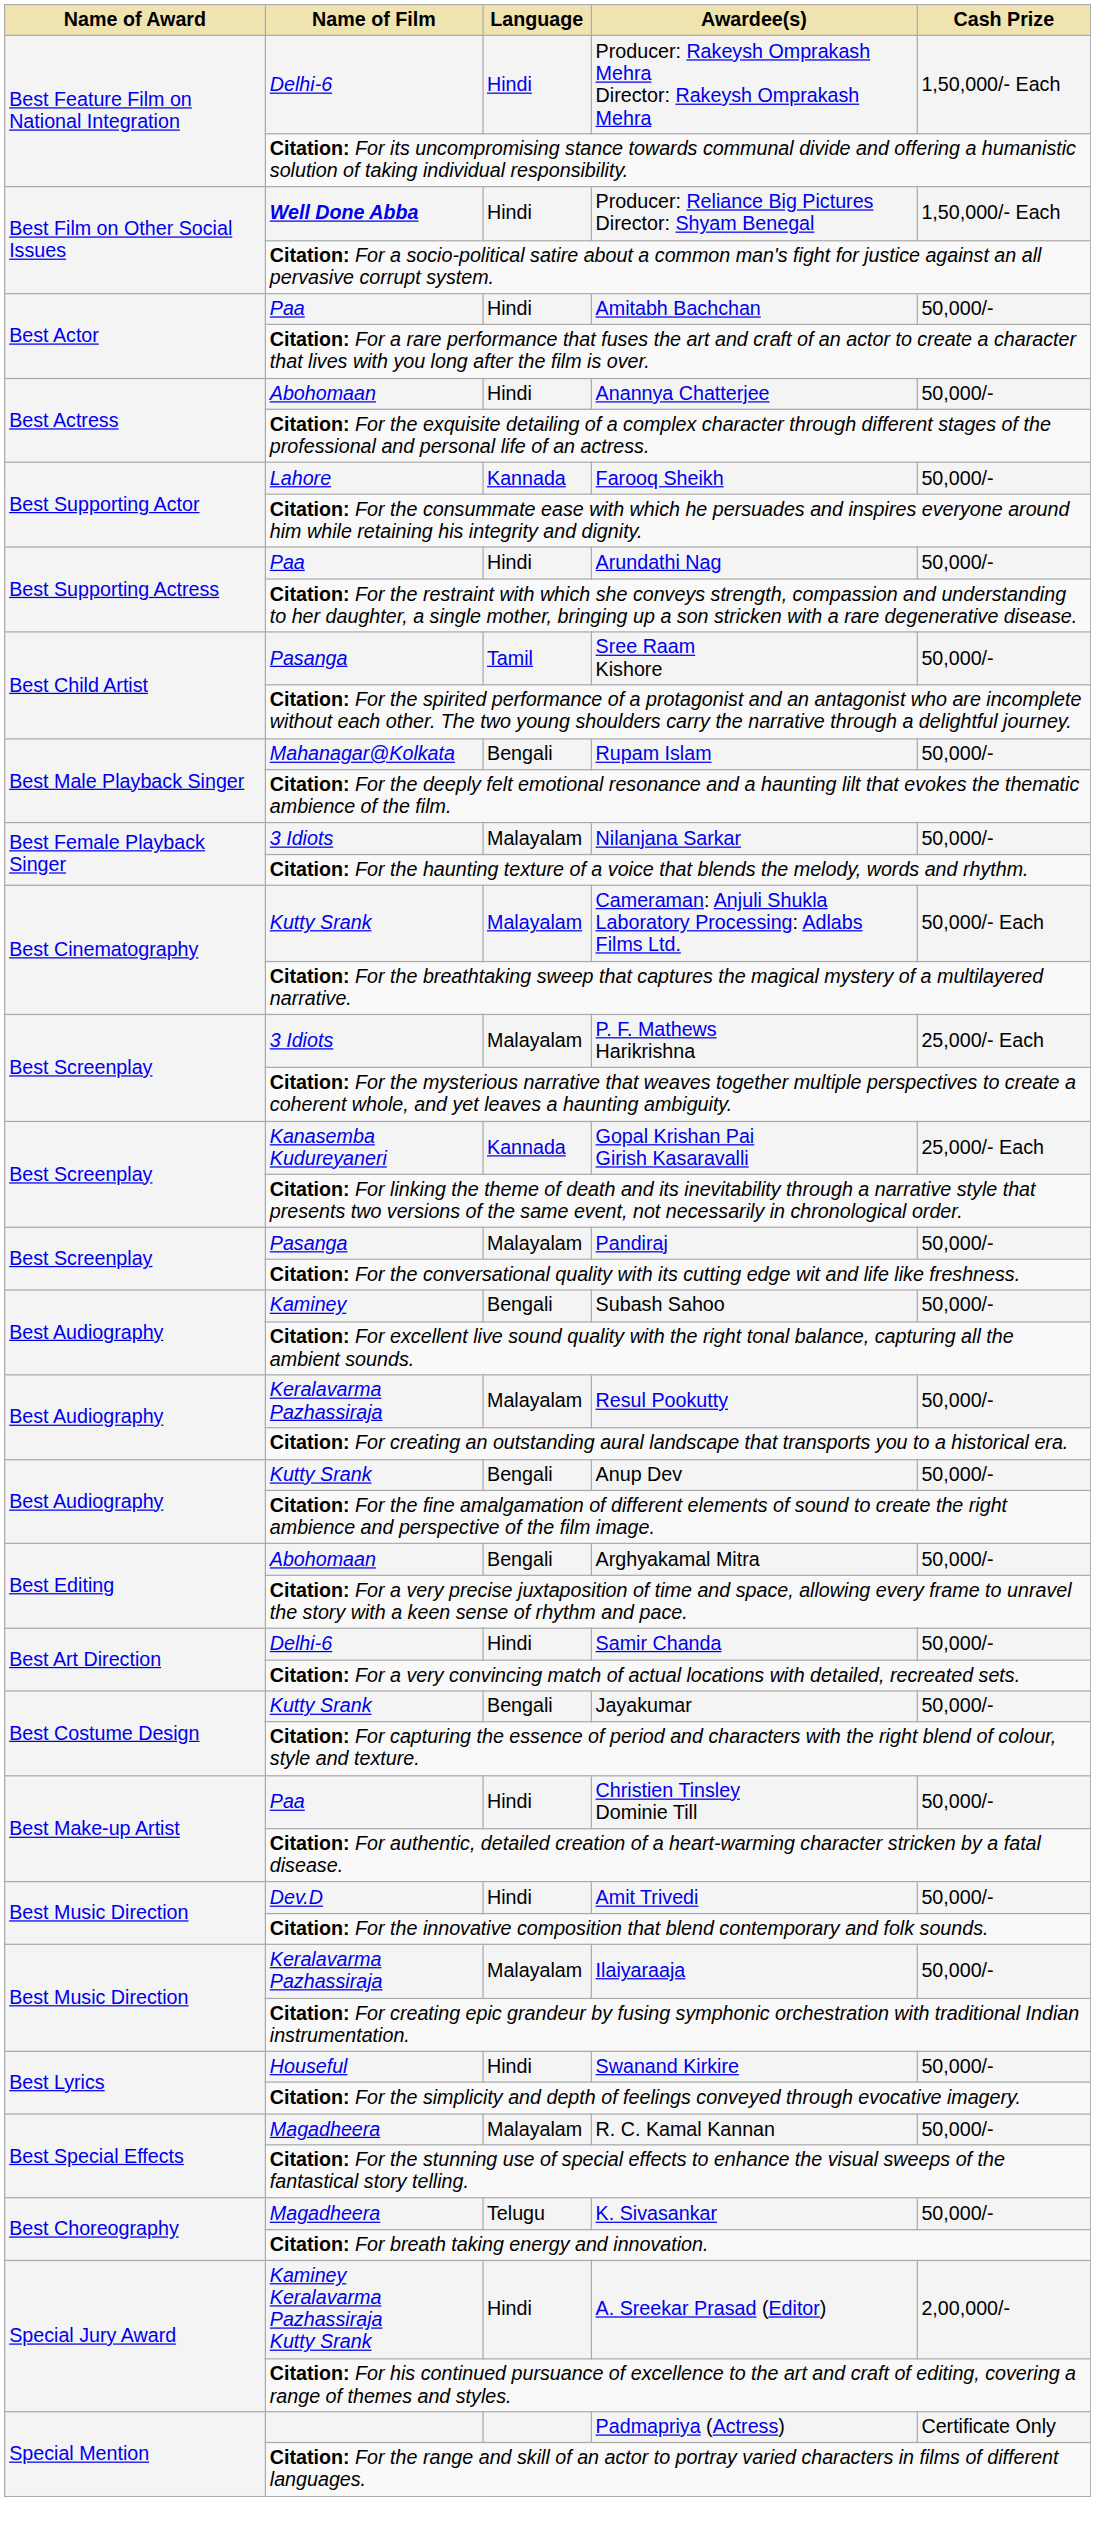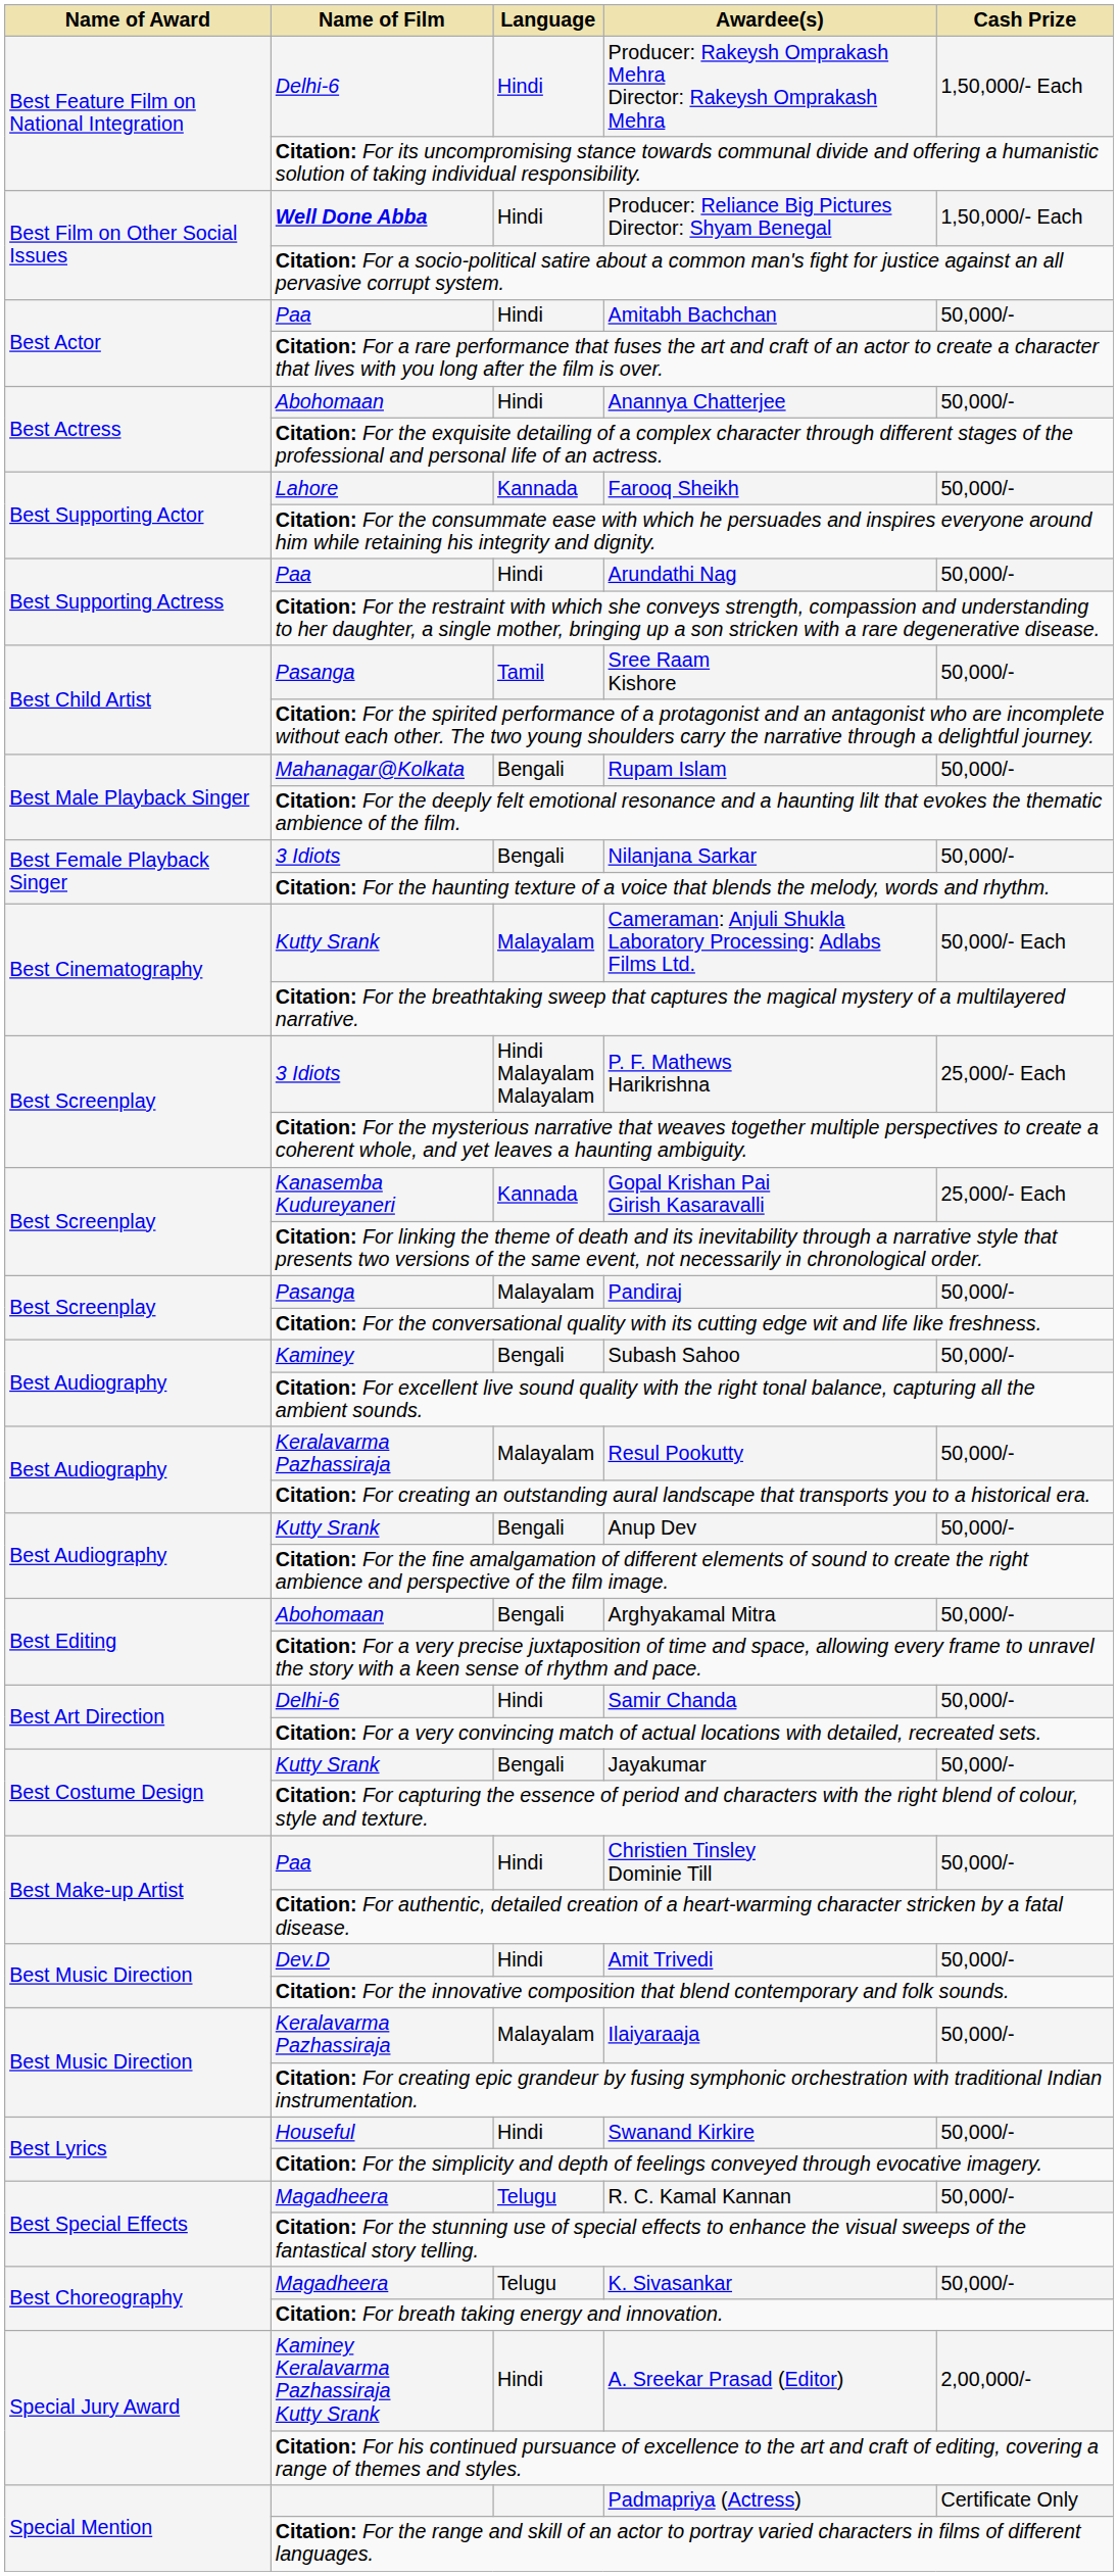Nilanjana Sarkar | Language: Malayalam -> Bengali
P. F. Mathews Harikrishna | Language: Malayalam -> Hindi Malayalam Malayalam
R. C. Kamal Kannan | Language: Malayalam -> Telugu
